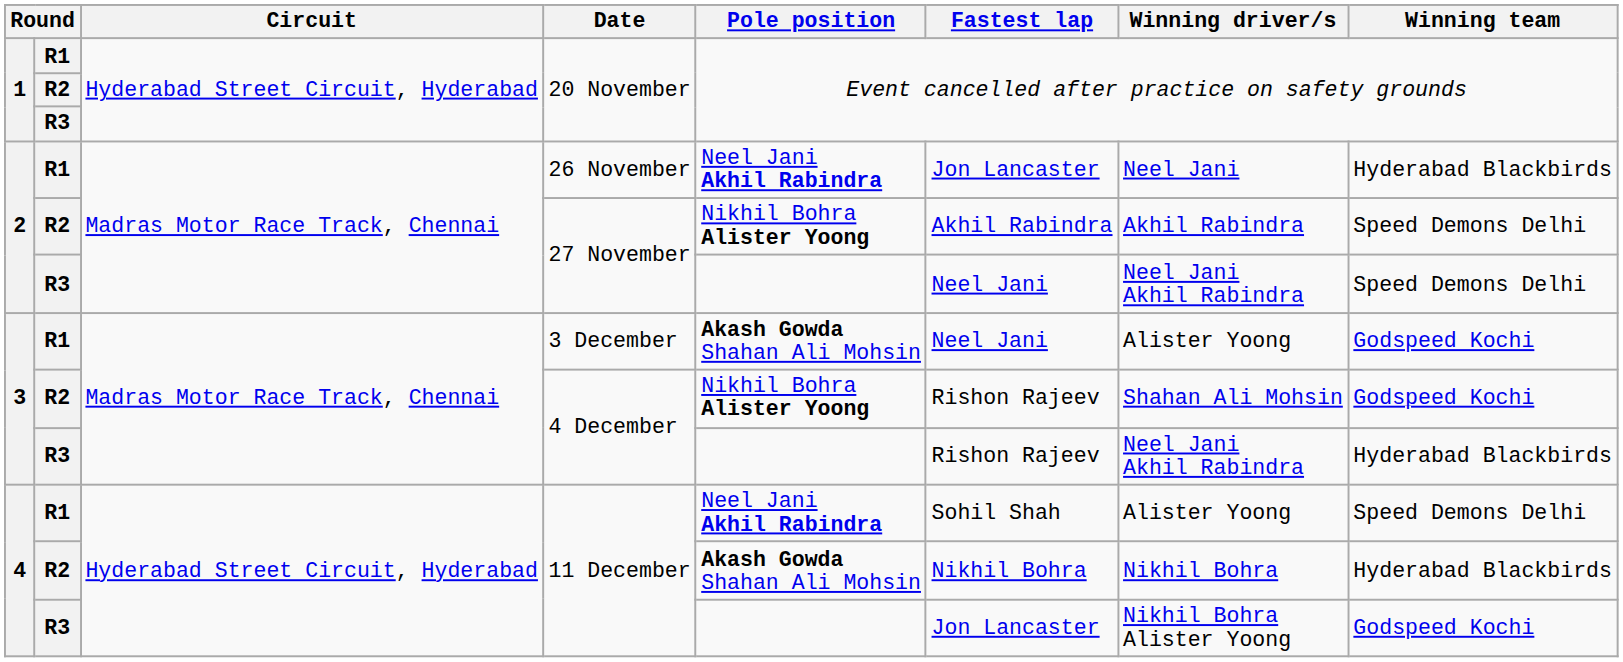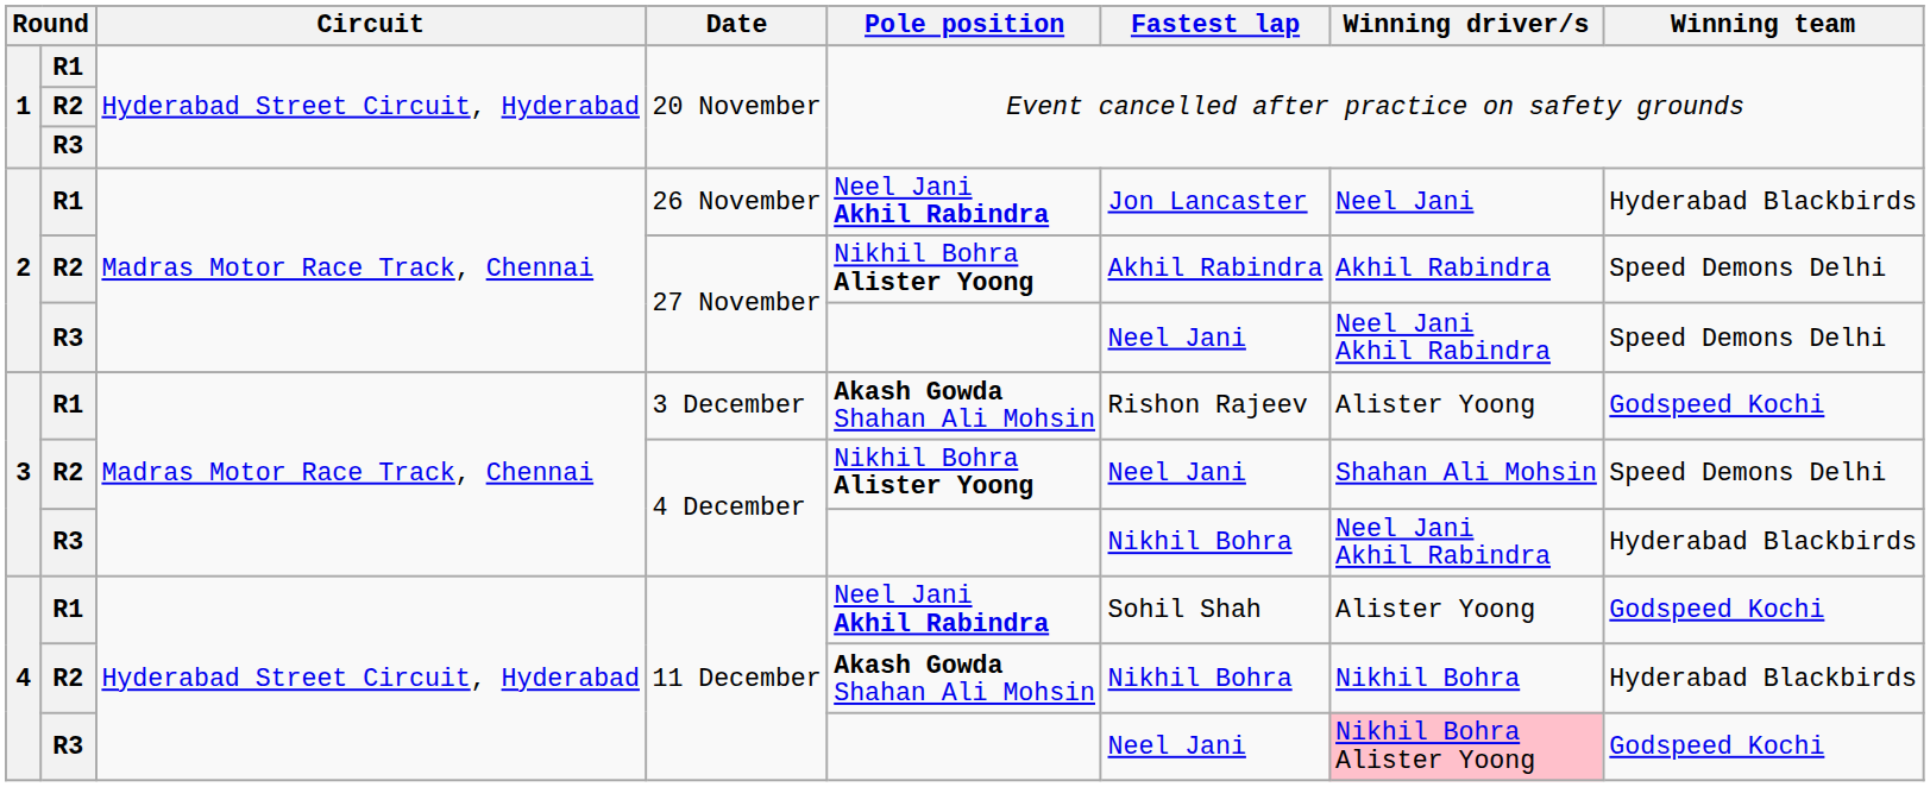3 December | Fastest lap: Neel Jani -> Rishon Rajeev
R2 / 4 December | Fastest lap: Rishon Rajeev -> Neel Jani
R2 / 4 December | Winning team: Godspeed Kochi -> Speed Demons Delhi
R3 / 4 December | Fastest lap: Rishon Rajeev -> Nikhil Bohra
R1 / 11 December | Winning team: Speed Demons Delhi -> Godspeed Kochi
R3 / 11 December | Fastest lap: Jon Lancaster -> Neel Jani
R3 / 11 December | Winning driver/s: no background -> pink background
